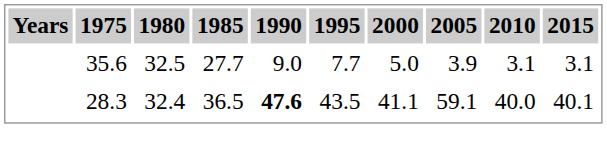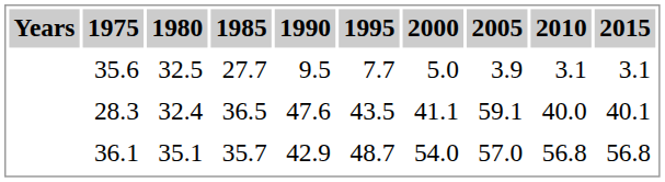35.6 | 1990: 9.0 -> 9.5
28.3 | 1990: bold -> normal
+ row: 36.1 | 35.1 | 35.7 | 42.9 | 48.7 | 54.0 | 57.0 | 56.8 | 56.8
